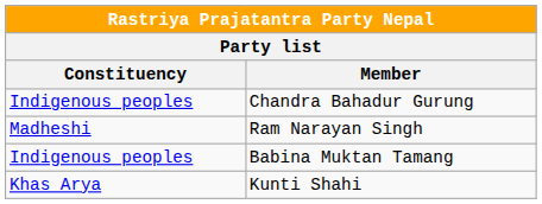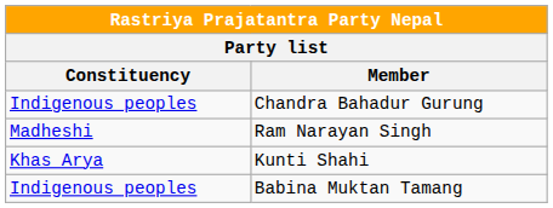rows swapped: Kunti Shahi <-> Babina Muktan Tamang
